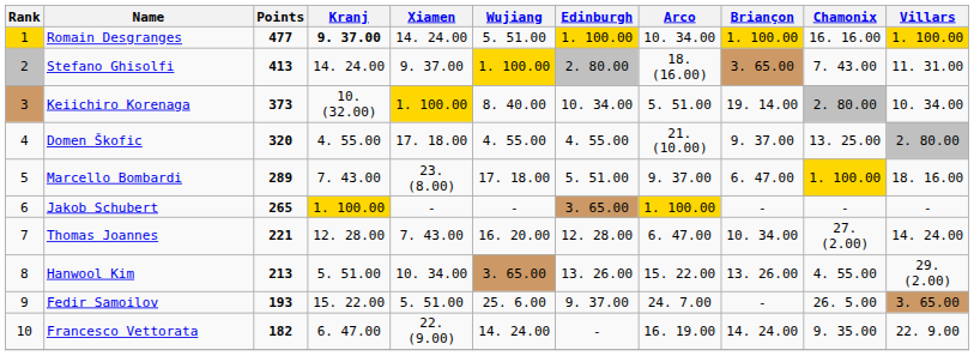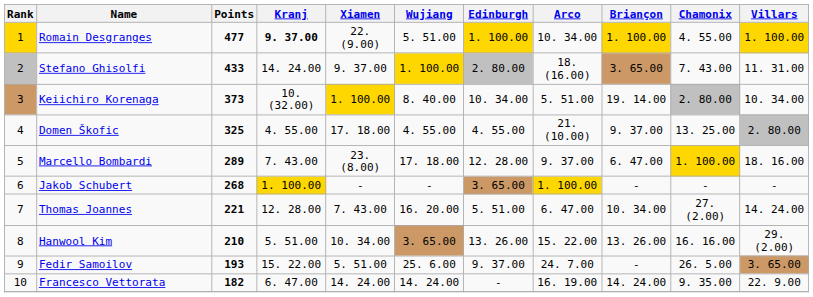Romain Desgranges | Xiamen: 14. 24.00 -> 22. (9.00)
Romain Desgranges | Chamonix: 16. 16.00 -> 4. 55.00
Stefano Ghisolfi | Points: 413 -> 433
Domen Škofic | Points: 320 -> 325
Marcello Bombardi | Edinburgh: 5. 51.00 -> 12. 28.00
Jakob Schubert | Points: 265 -> 268
Thomas Joannes | Edinburgh: 12. 28.00 -> 5. 51.00
Hanwool Kim | Points: 213 -> 210
Hanwool Kim | Chamonix: 4. 55.00 -> 16. 16.00
Francesco Vettorata | Xiamen: 22. (9.00) -> 14. 24.00
